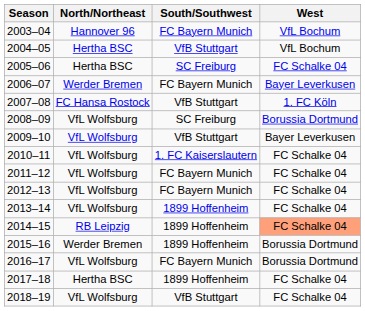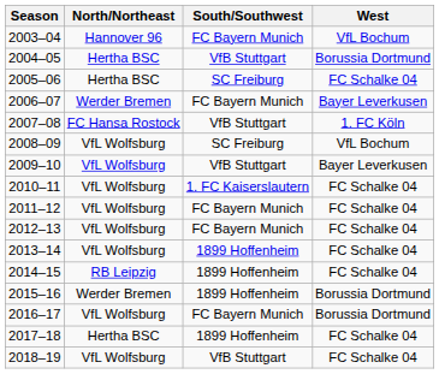2004–05 | West: VfL Bochum -> Borussia Dortmund
2008–09 | West: Borussia Dortmund -> VfL Bochum
2014–15 | West: lightsalmon background -> no background
